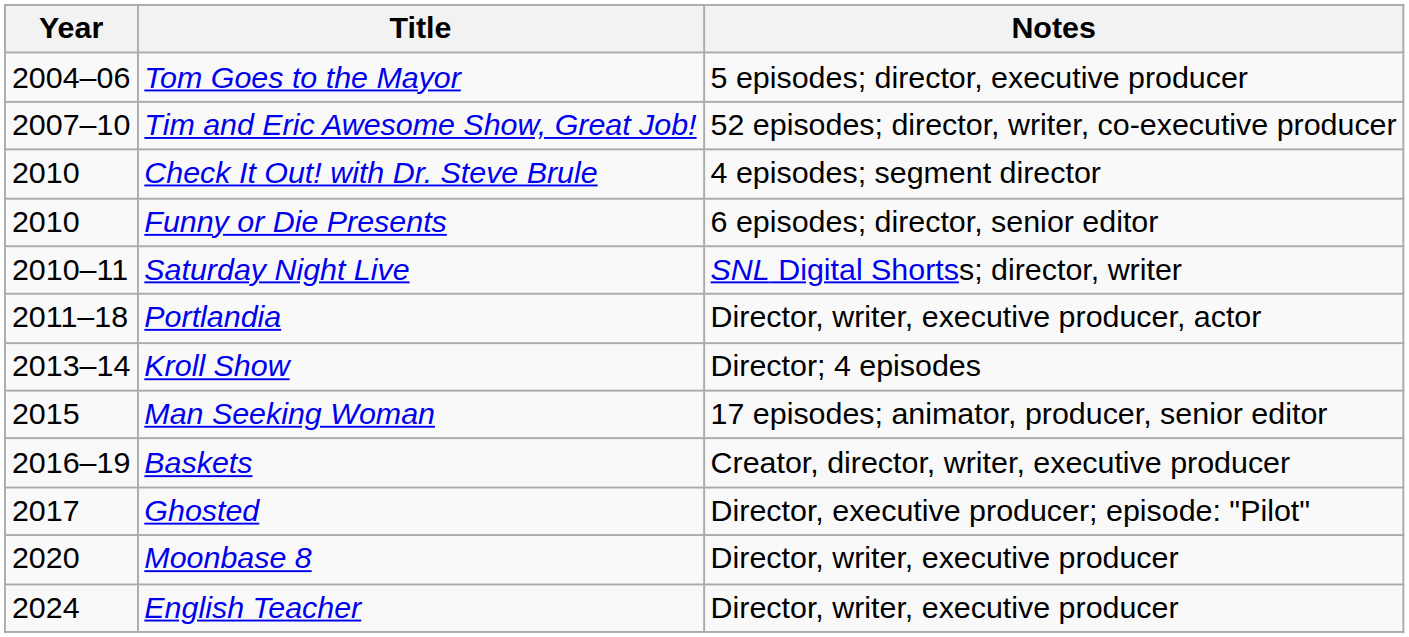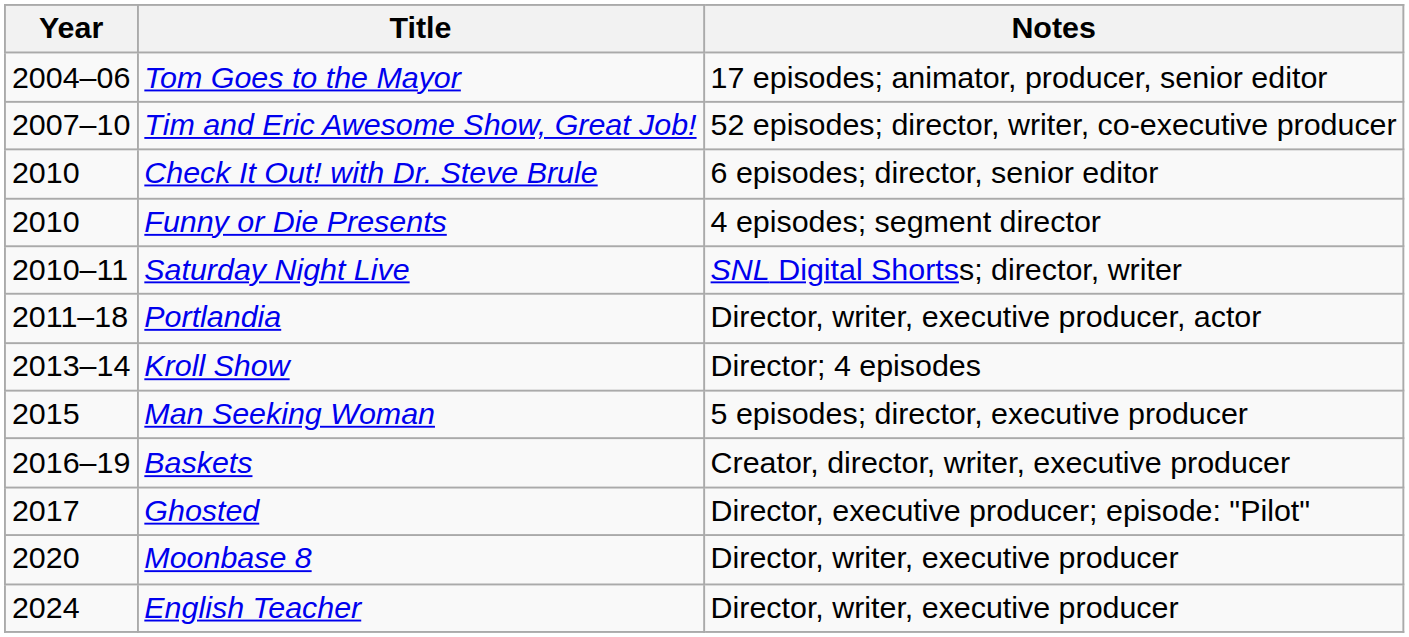Tom Goes to the Mayor | Notes: 5 episodes; director, executive producer -> 17 episodes; animator, producer, senior editor
Check It Out! with Dr. Steve Brule | Notes: 4 episodes; segment director -> 6 episodes; director, senior editor
Funny or Die Presents | Notes: 6 episodes; director, senior editor -> 4 episodes; segment director
Man Seeking Woman | Notes: 17 episodes; animator, producer, senior editor -> 5 episodes; director, executive producer
